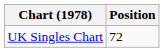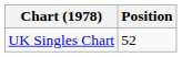UK Singles Chart | Position: 72 -> 52
